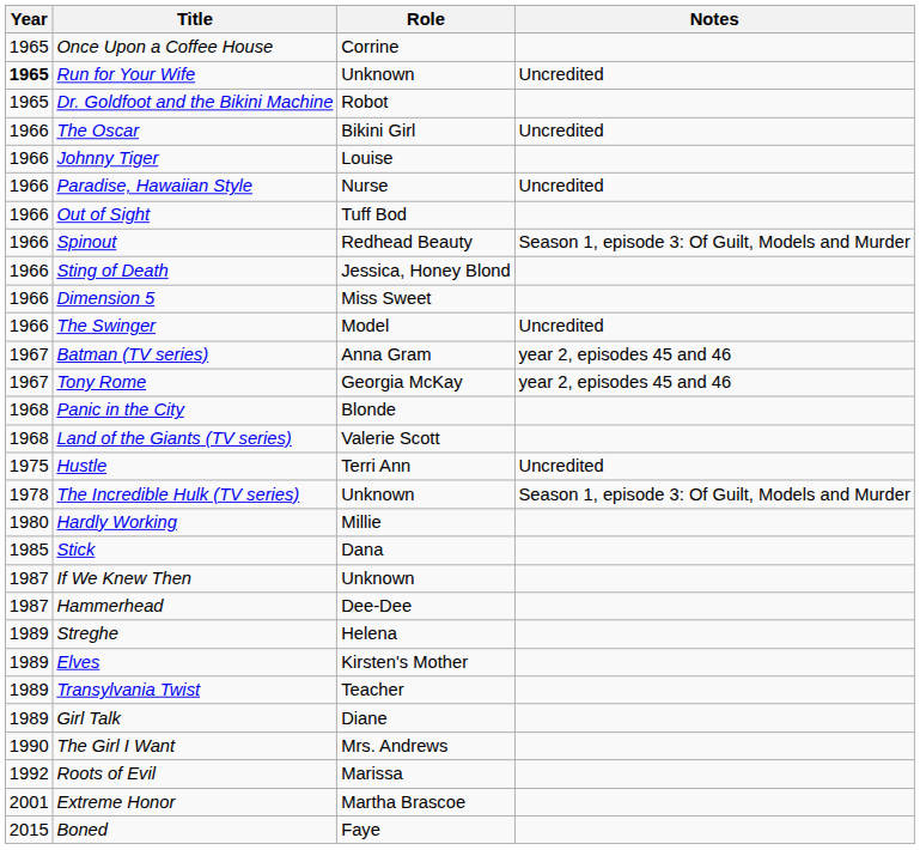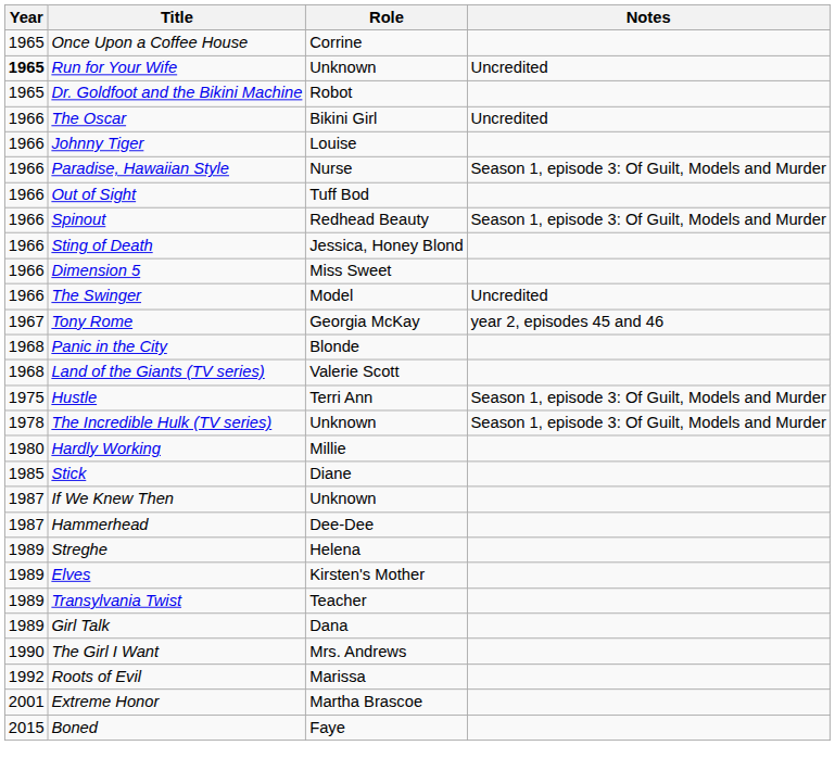Paradise, Hawaiian Style | Notes: Uncredited -> Season 1, episode 3: Of Guilt, Models and Murder
- row: 1967 | Batman (TV series) | Anna Gram | year 2, episodes 45 and 46
Hustle | Notes: Uncredited -> Season 1, episode 3: Of Guilt, Models and Murder
Stick | Role: Dana -> Diane
Girl Talk | Role: Diane -> Dana
